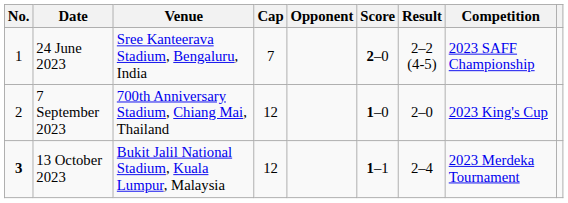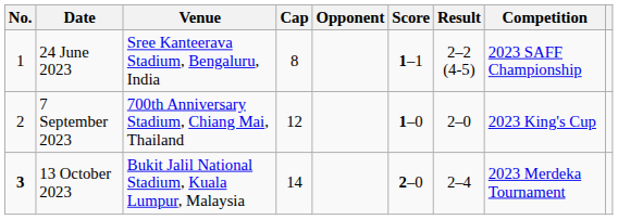24 June 2023 | Cap: 7 -> 8
24 June 2023 | Score: 2–0 -> 1–1
13 October 2023 | Cap: 12 -> 14
13 October 2023 | Score: 1–1 -> 2–0
